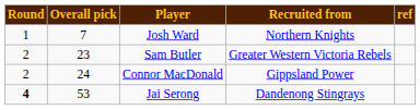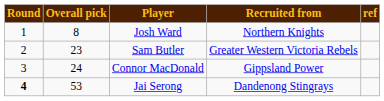Josh Ward | Overall pick: 7 -> 8
Connor MacDonald | Round: 2 -> 3
